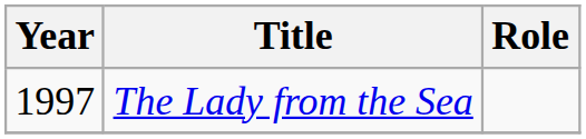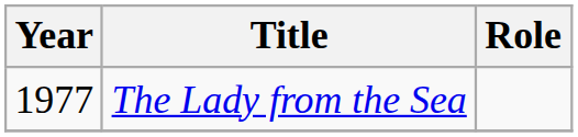The Lady from the Sea | Year: 1997 -> 1977
